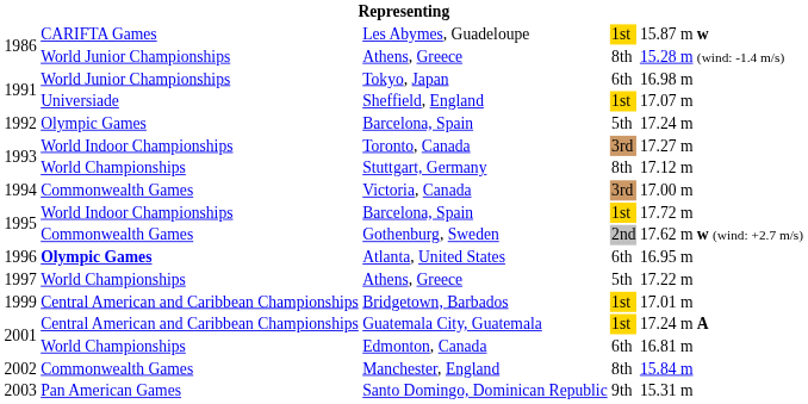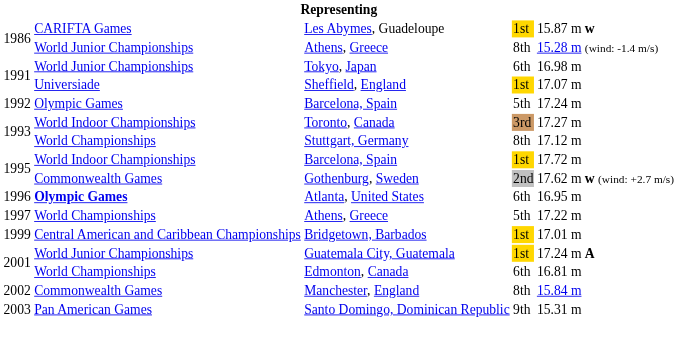- row: 1994 | Commonwealth Games | Victoria, Canada | 3rd | 17.00 m
Guatemala City, Guatemala | column 2: Central American and Caribbean Championships -> World Junior Championships
